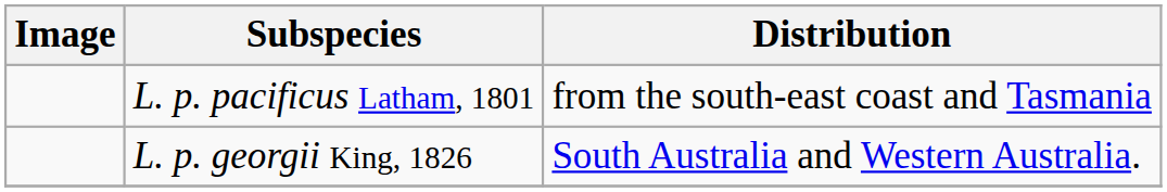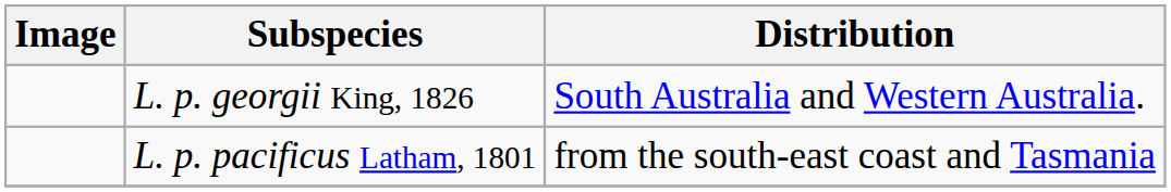rows swapped: L. p. pacificus Latham, 1801 <-> L. p. georgii King, 1826
